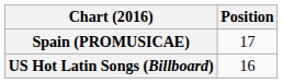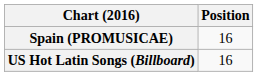Spain (PROMUSICAE) | Position: 17 -> 16
